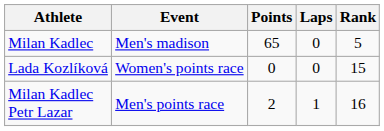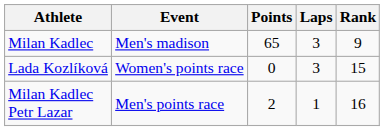Milan Kadlec | Laps: 0 -> 3
Milan Kadlec | Rank: 5 -> 9
Lada Kozlíková | Laps: 0 -> 3
